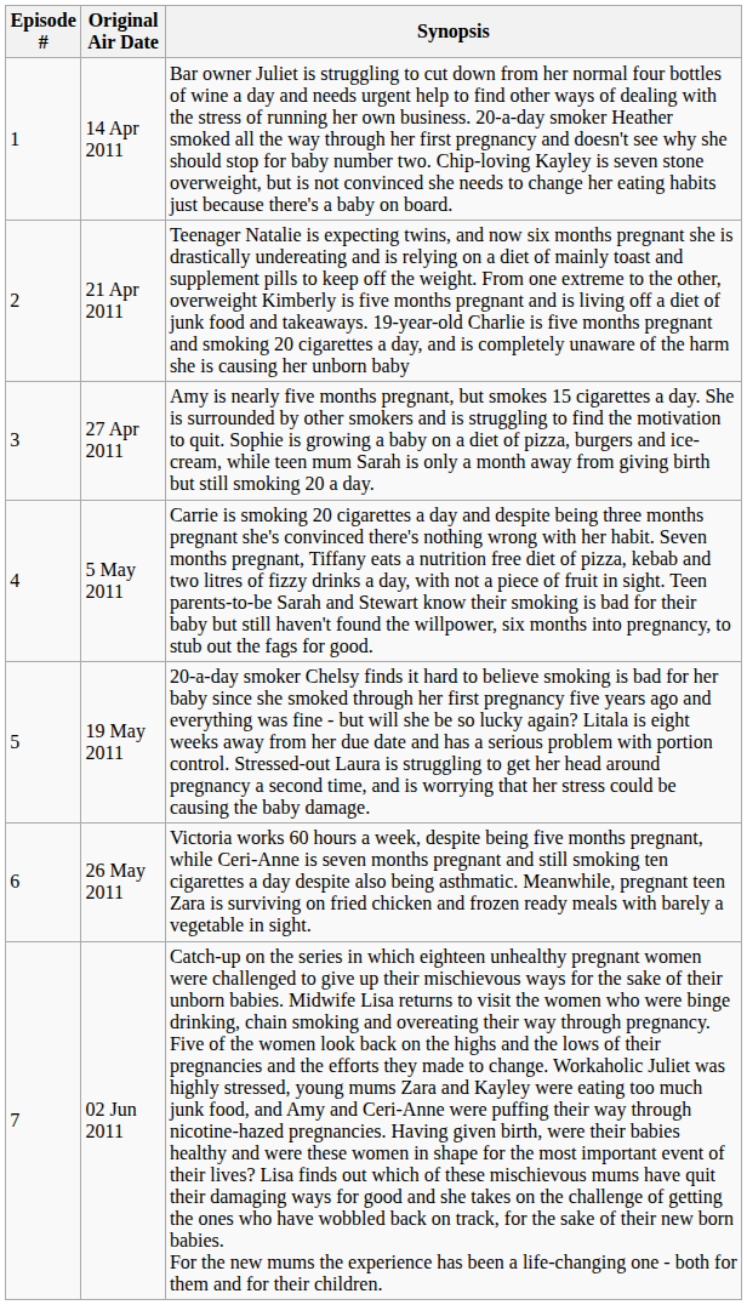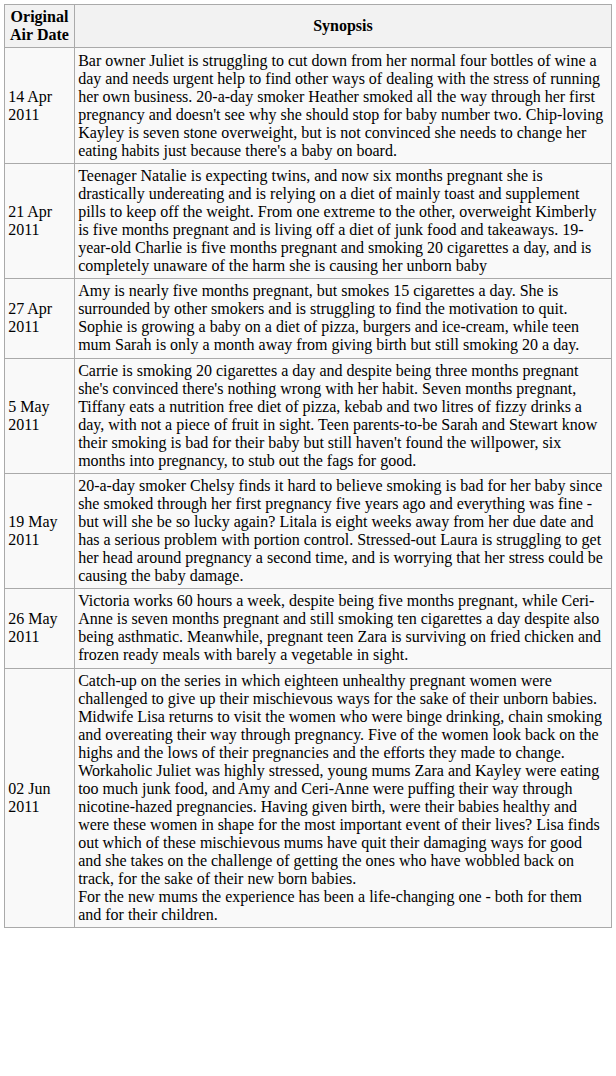- column: Episode # | 1 | 2 | 3 | 4 | 5 | 6 | 7
